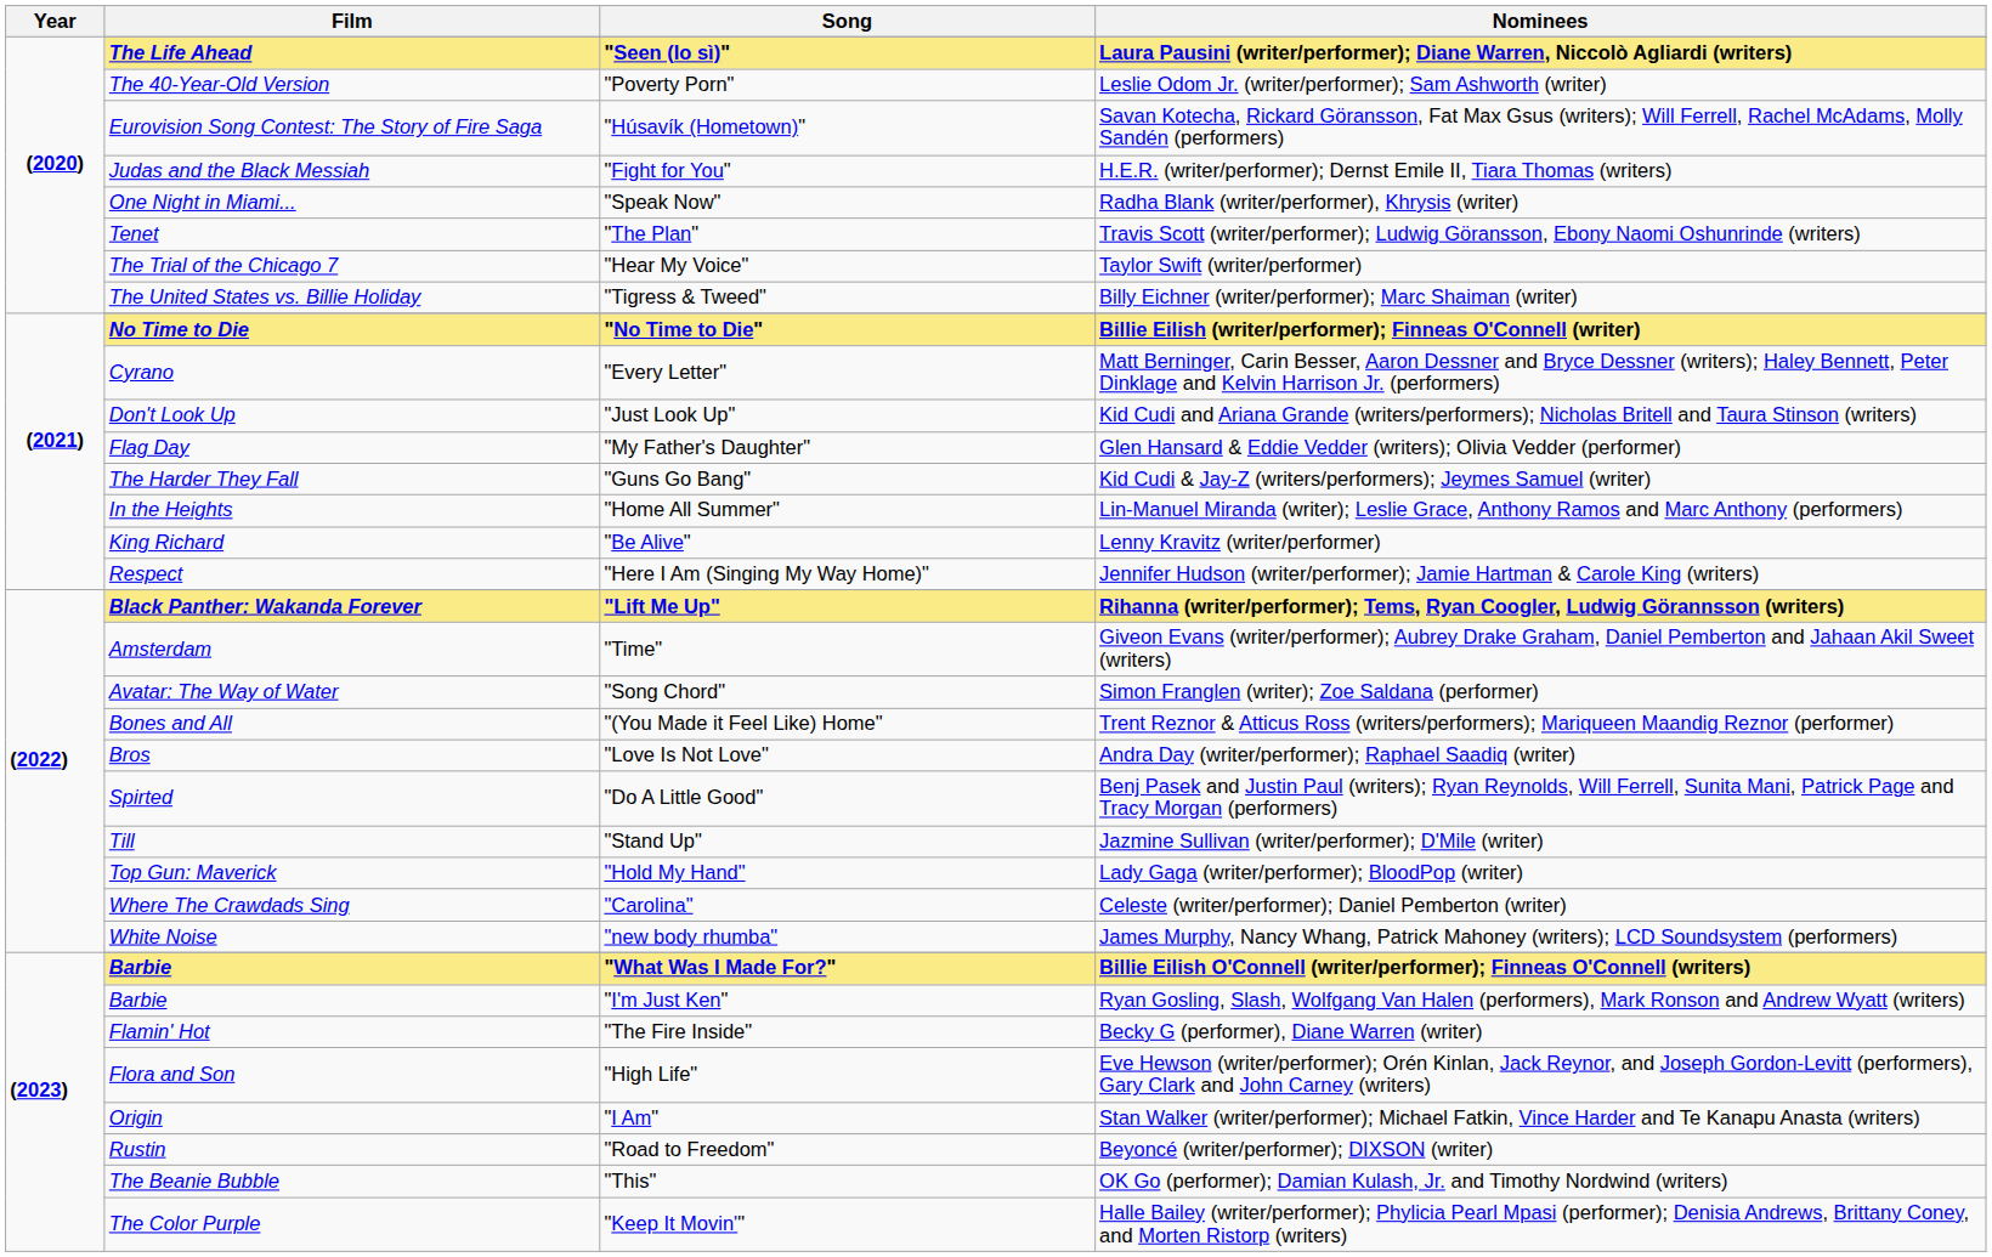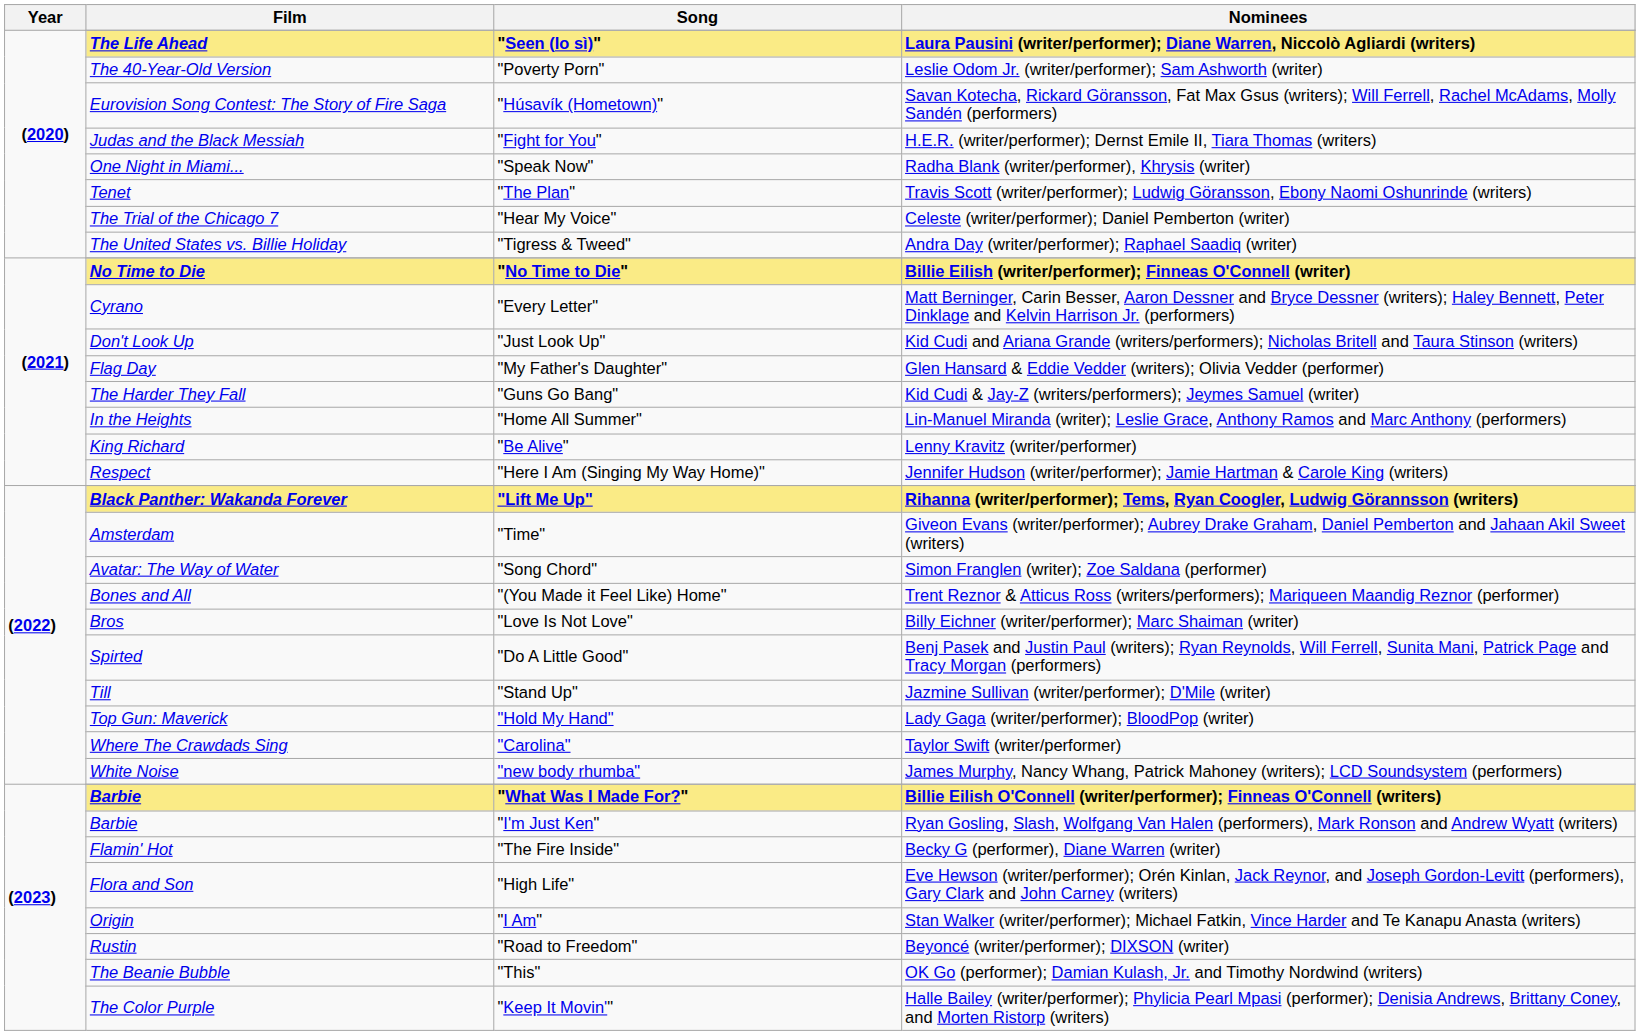"Hear My Voice" | Nominees: Taylor Swift (writer/performer) -> Celeste (writer/performer); Daniel Pemberton (writer)
"Tigress & Tweed" | Nominees: Billy Eichner (writer/performer); Marc Shaiman (writer) -> Andra Day (writer/performer); Raphael Saadiq (writer)
"Love Is Not Love" | Nominees: Andra Day (writer/performer); Raphael Saadiq (writer) -> Billy Eichner (writer/performer); Marc Shaiman (writer)
"Carolina" | Nominees: Celeste (writer/performer); Daniel Pemberton (writer) -> Taylor Swift (writer/performer)
